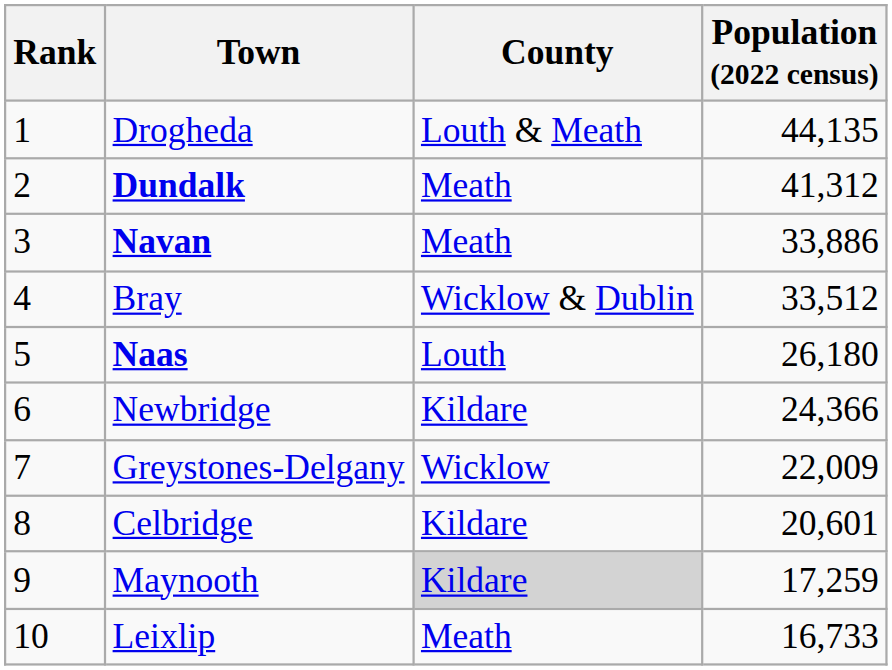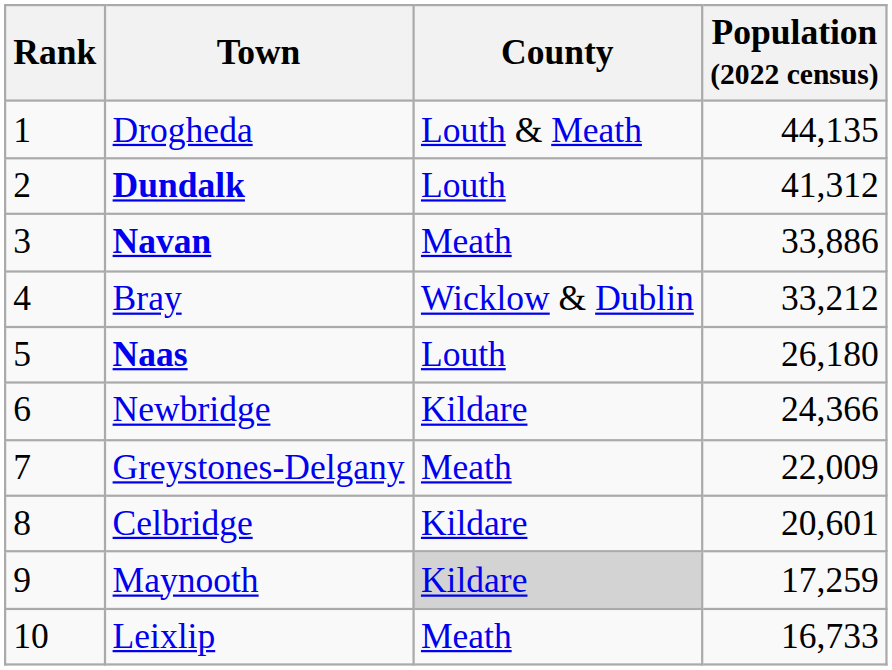Dundalk | County: Meath -> Louth
Bray | Population (2022 census): 33,512 -> 33,212
Greystones-Delgany | County: Wicklow -> Meath
